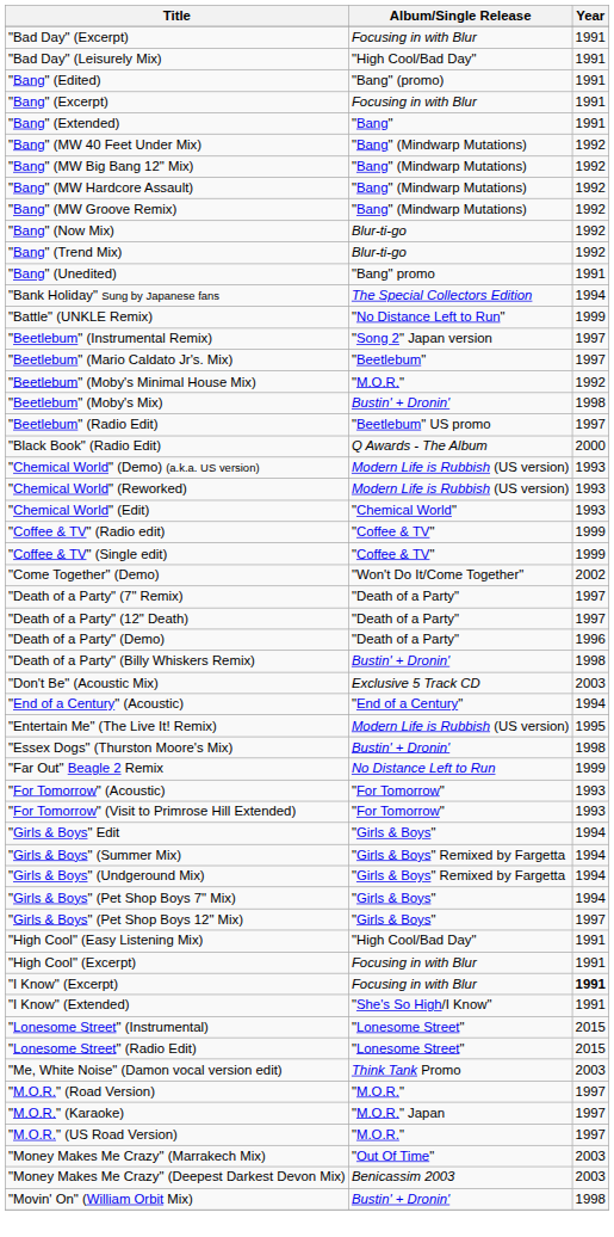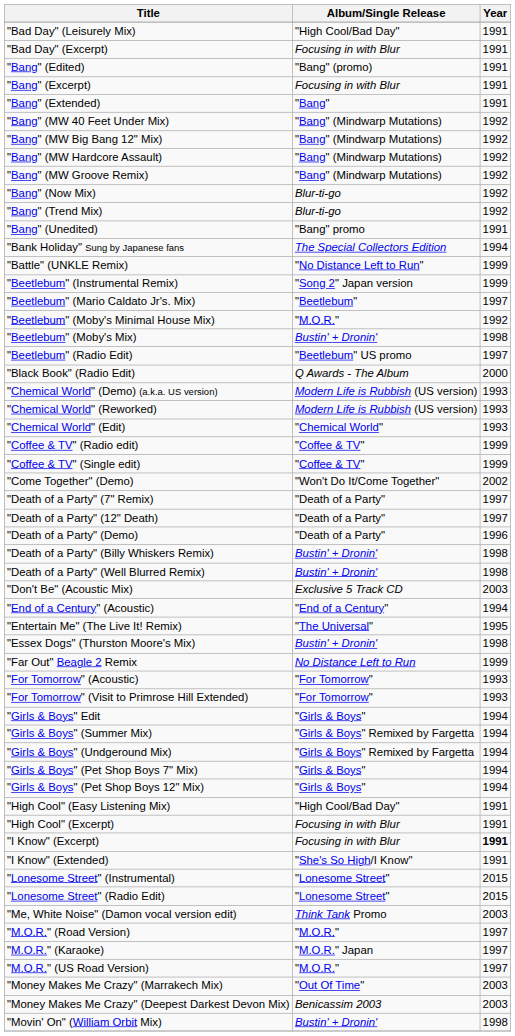rows swapped: "Bad Day" (Excerpt) <-> "Bad Day" (Leisurely Mix)
"Beetlebum" (Instrumental Remix) | Year: 1997 -> 1999
+ row: "Death of a Party" (Well Blurred Remix) | Bustin' + Dronin' | 1998
"Entertain Me" (The Live It! Remix) | Album/Single Release: Modern Life is Rubbish (US version) -> "The Universal"
"Girls & Boys" (Pet Shop Boys 12" Mix) | Year: 1997 -> 1994
